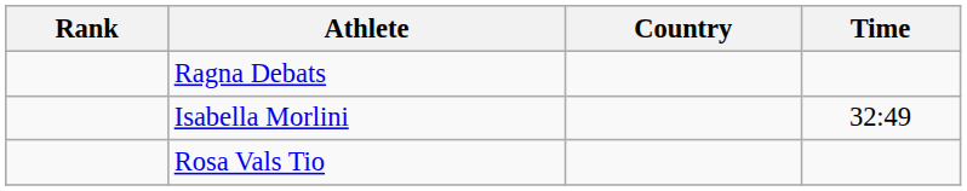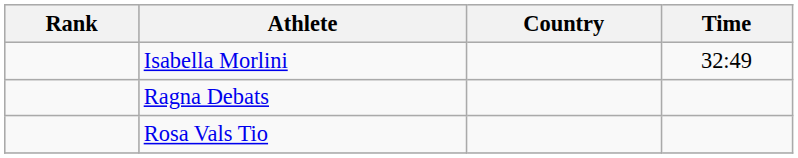rows swapped: Isabella Morlini <-> Ragna Debats
